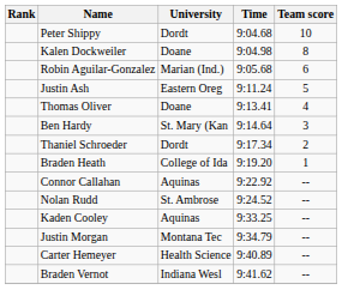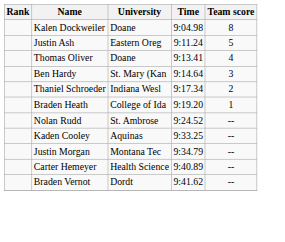- row: Peter Shippy | Dordt | 9:04.68 | 10
- row: Robin Aguilar-Gonzalez | Marian (Ind.) | 9:05.68 | 6
Thaniel Schroeder | University: Dordt -> Indiana Wesl
- row: Connor Callahan | Aquinas | 9:22.92 | --
Braden Vernot | University: Indiana Wesl -> Dordt
